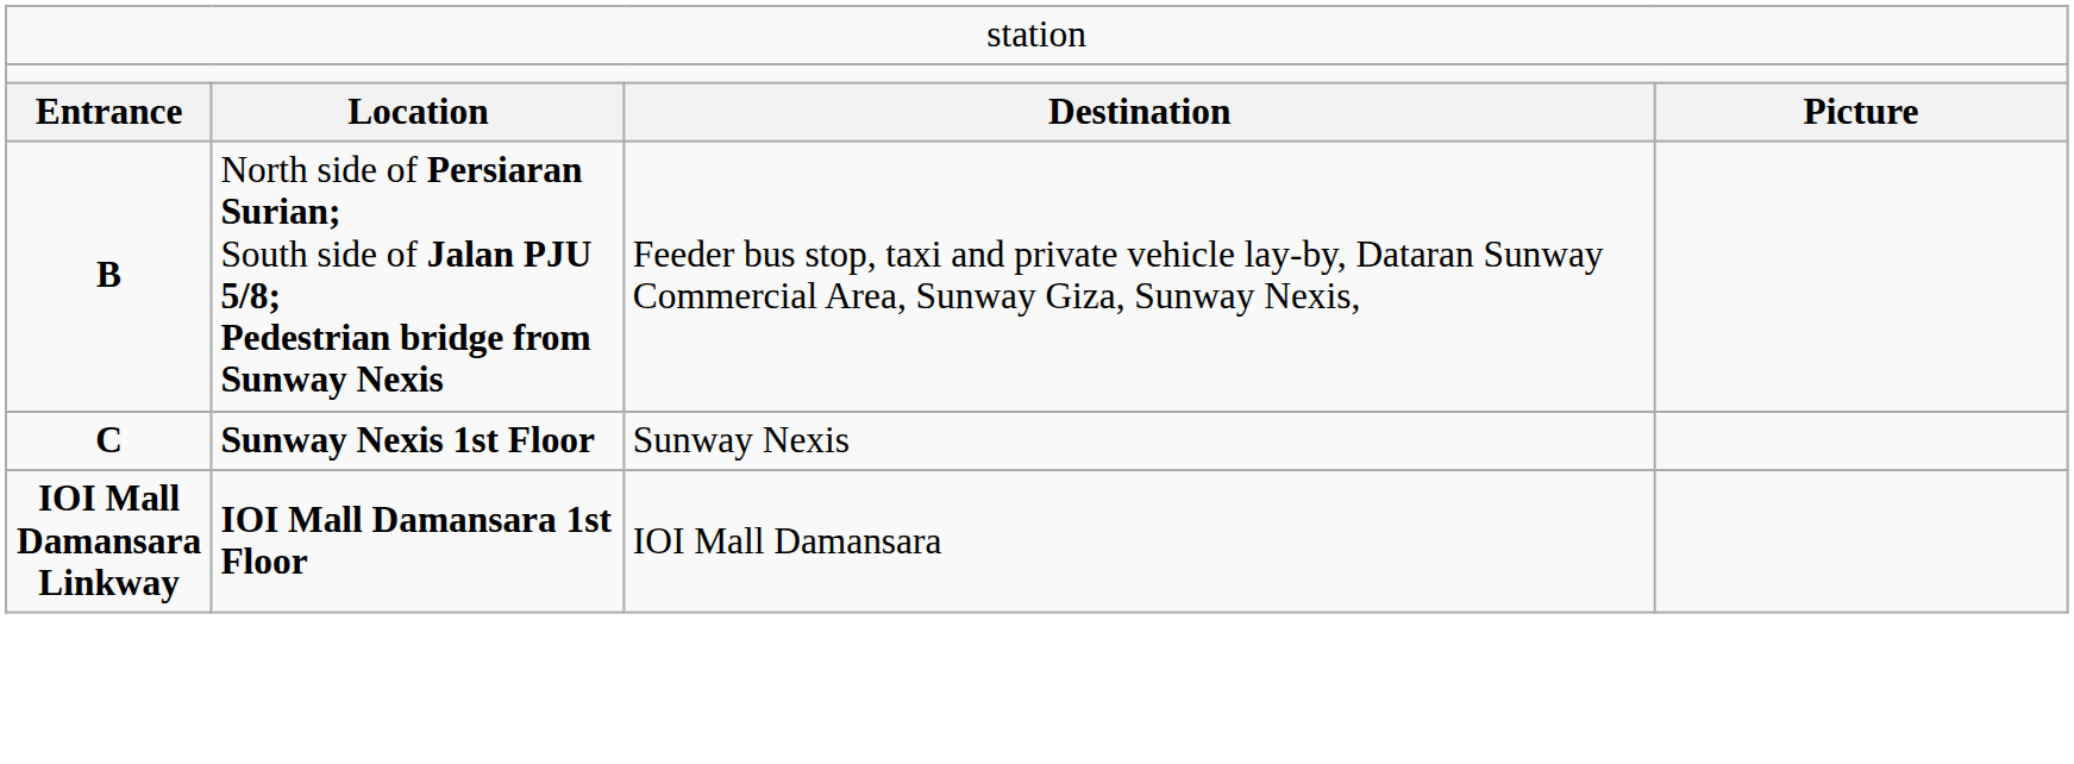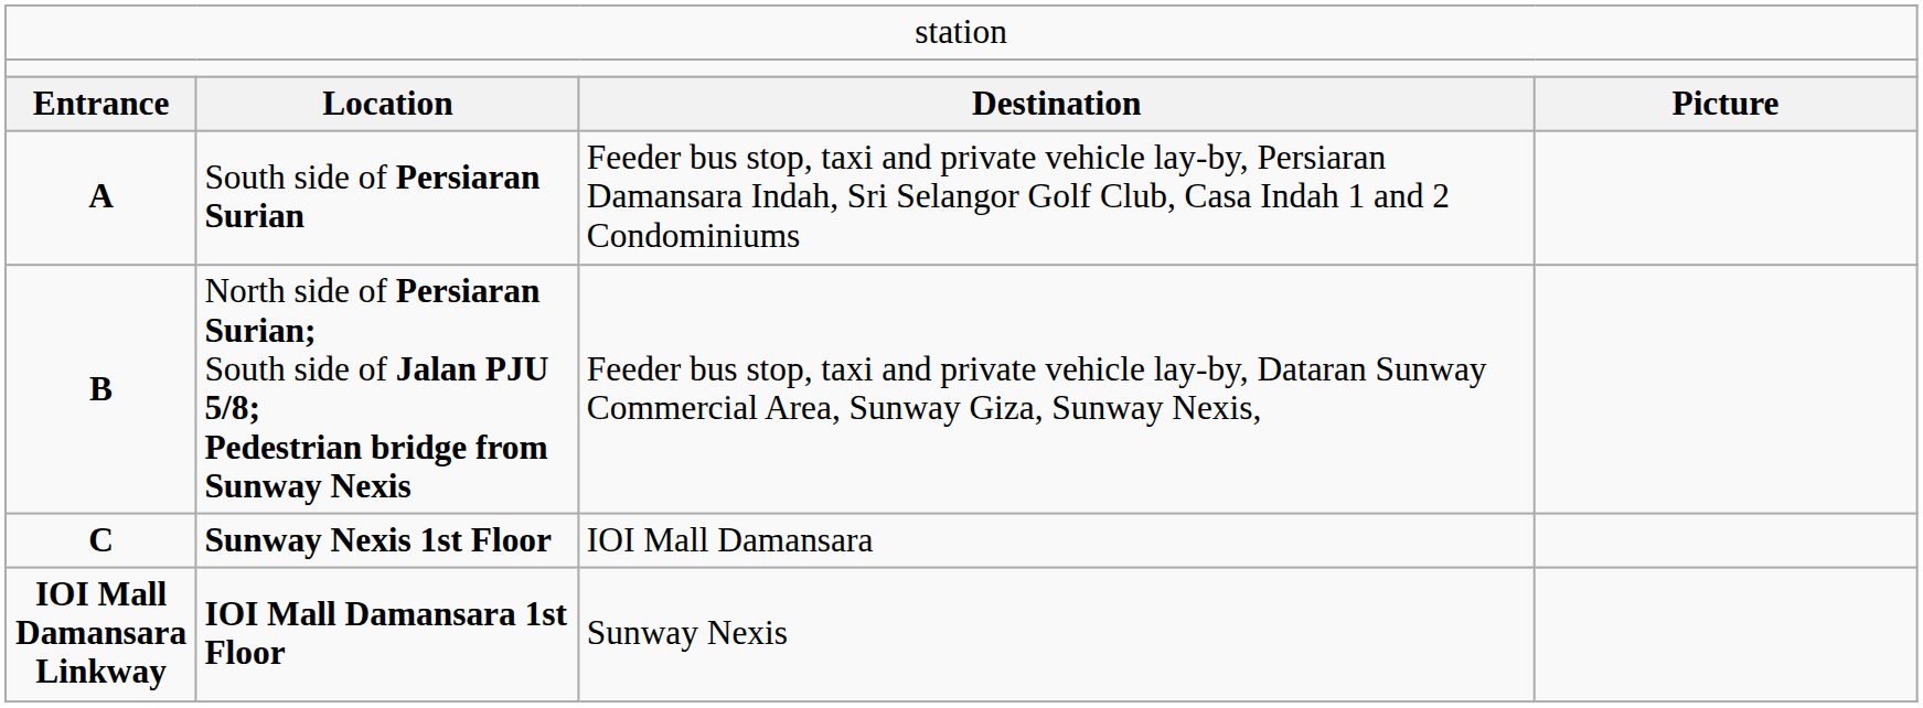+ row: A | South side of Persiaran Surian | Feeder bus stop, taxi and private vehicle lay-by, Persiaran Damansara Indah, Sri Selangor Golf Club, Casa Indah 1 and 2 Condominiums
Sunway Nexis 1st Floor | column 3: Sunway Nexis -> IOI Mall Damansara
IOI Mall Damansara 1st Floor | column 3: IOI Mall Damansara -> Sunway Nexis
